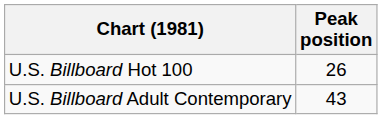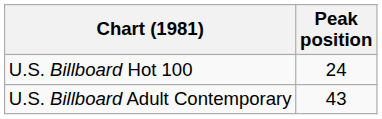U.S. Billboard Hot 100 | Peak position: 26 -> 24
